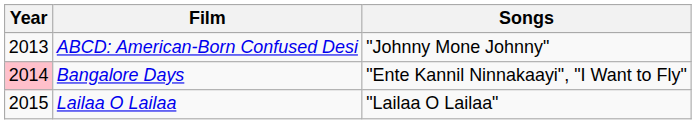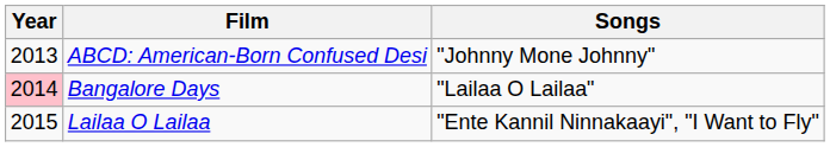Bangalore Days | Songs: "Ente Kannil Ninnakaayi", "I Want to Fly" -> "Lailaa O Lailaa"
Lailaa O Lailaa | Songs: "Lailaa O Lailaa" -> "Ente Kannil Ninnakaayi", "I Want to Fly"
